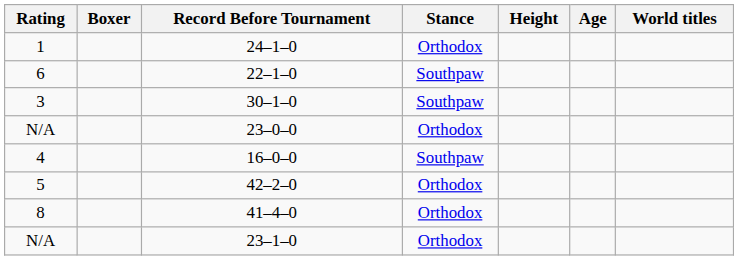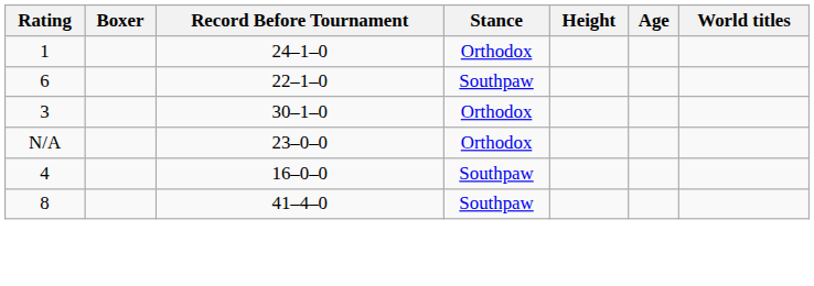30–1–0 | Stance: Southpaw -> Orthodox
- row: 5 | 42–2–0 | Orthodox
41–4–0 | Stance: Orthodox -> Southpaw
- row: N/A | 23–1–0 | Orthodox
